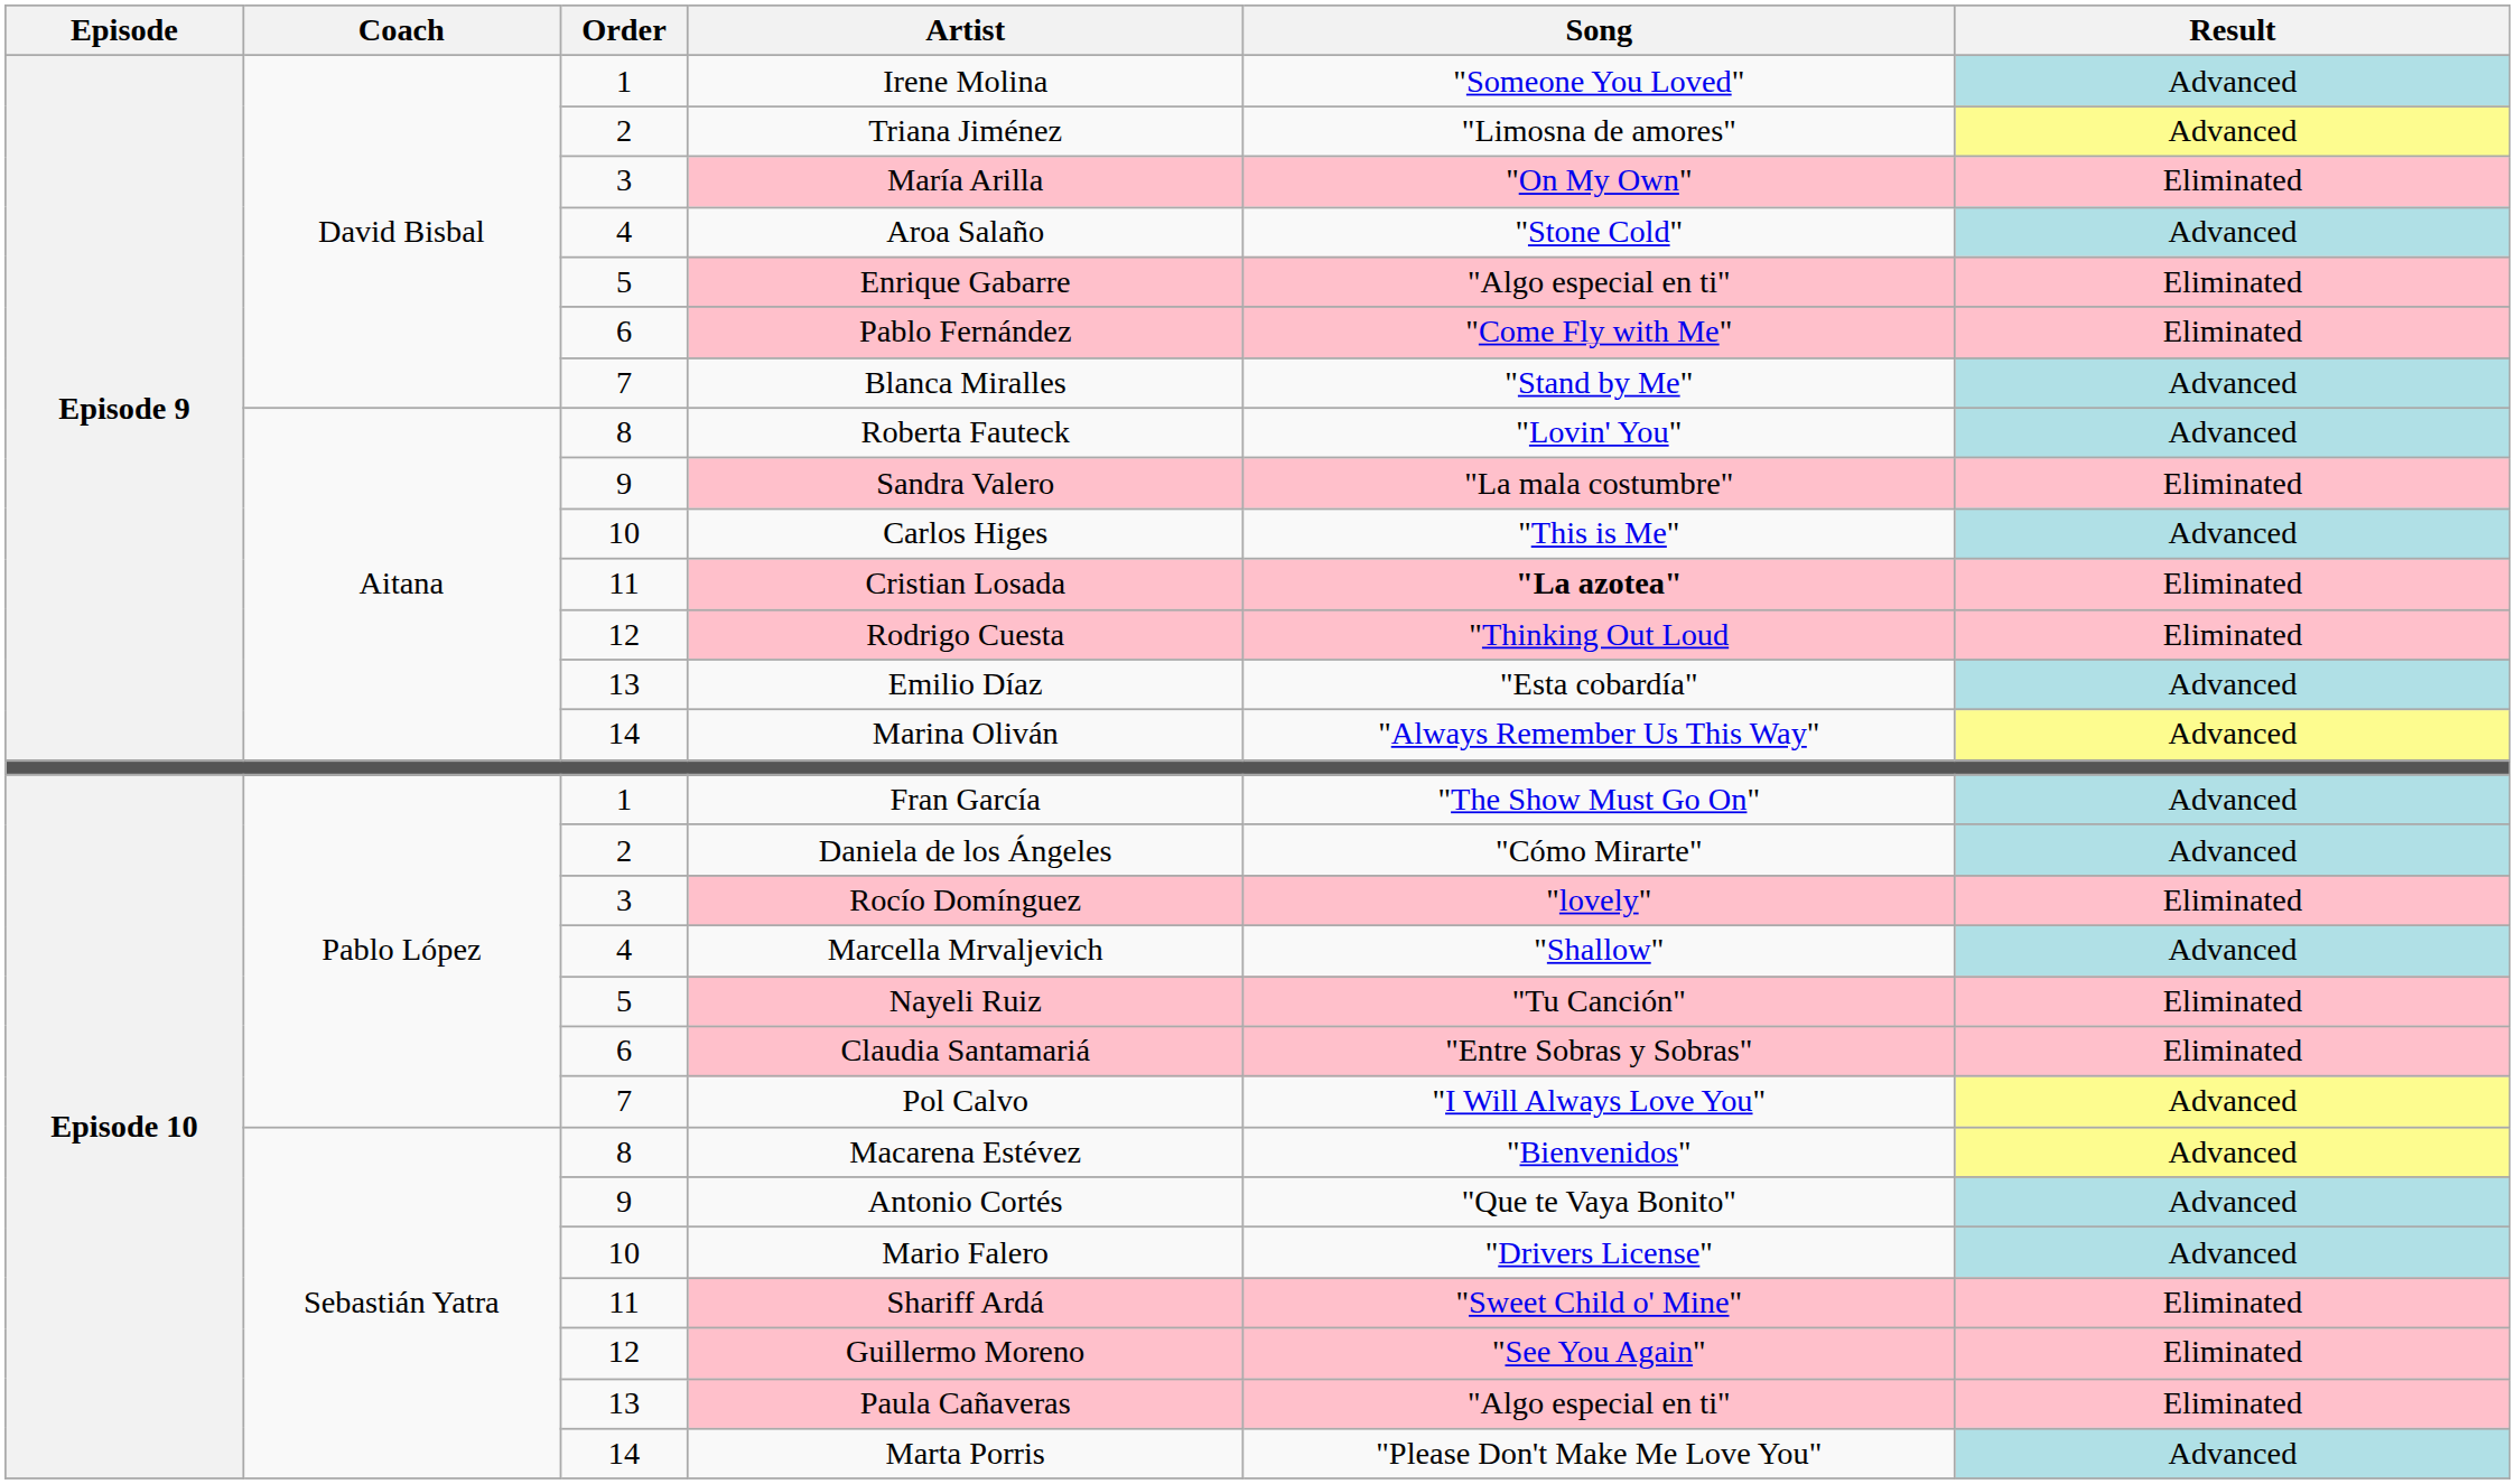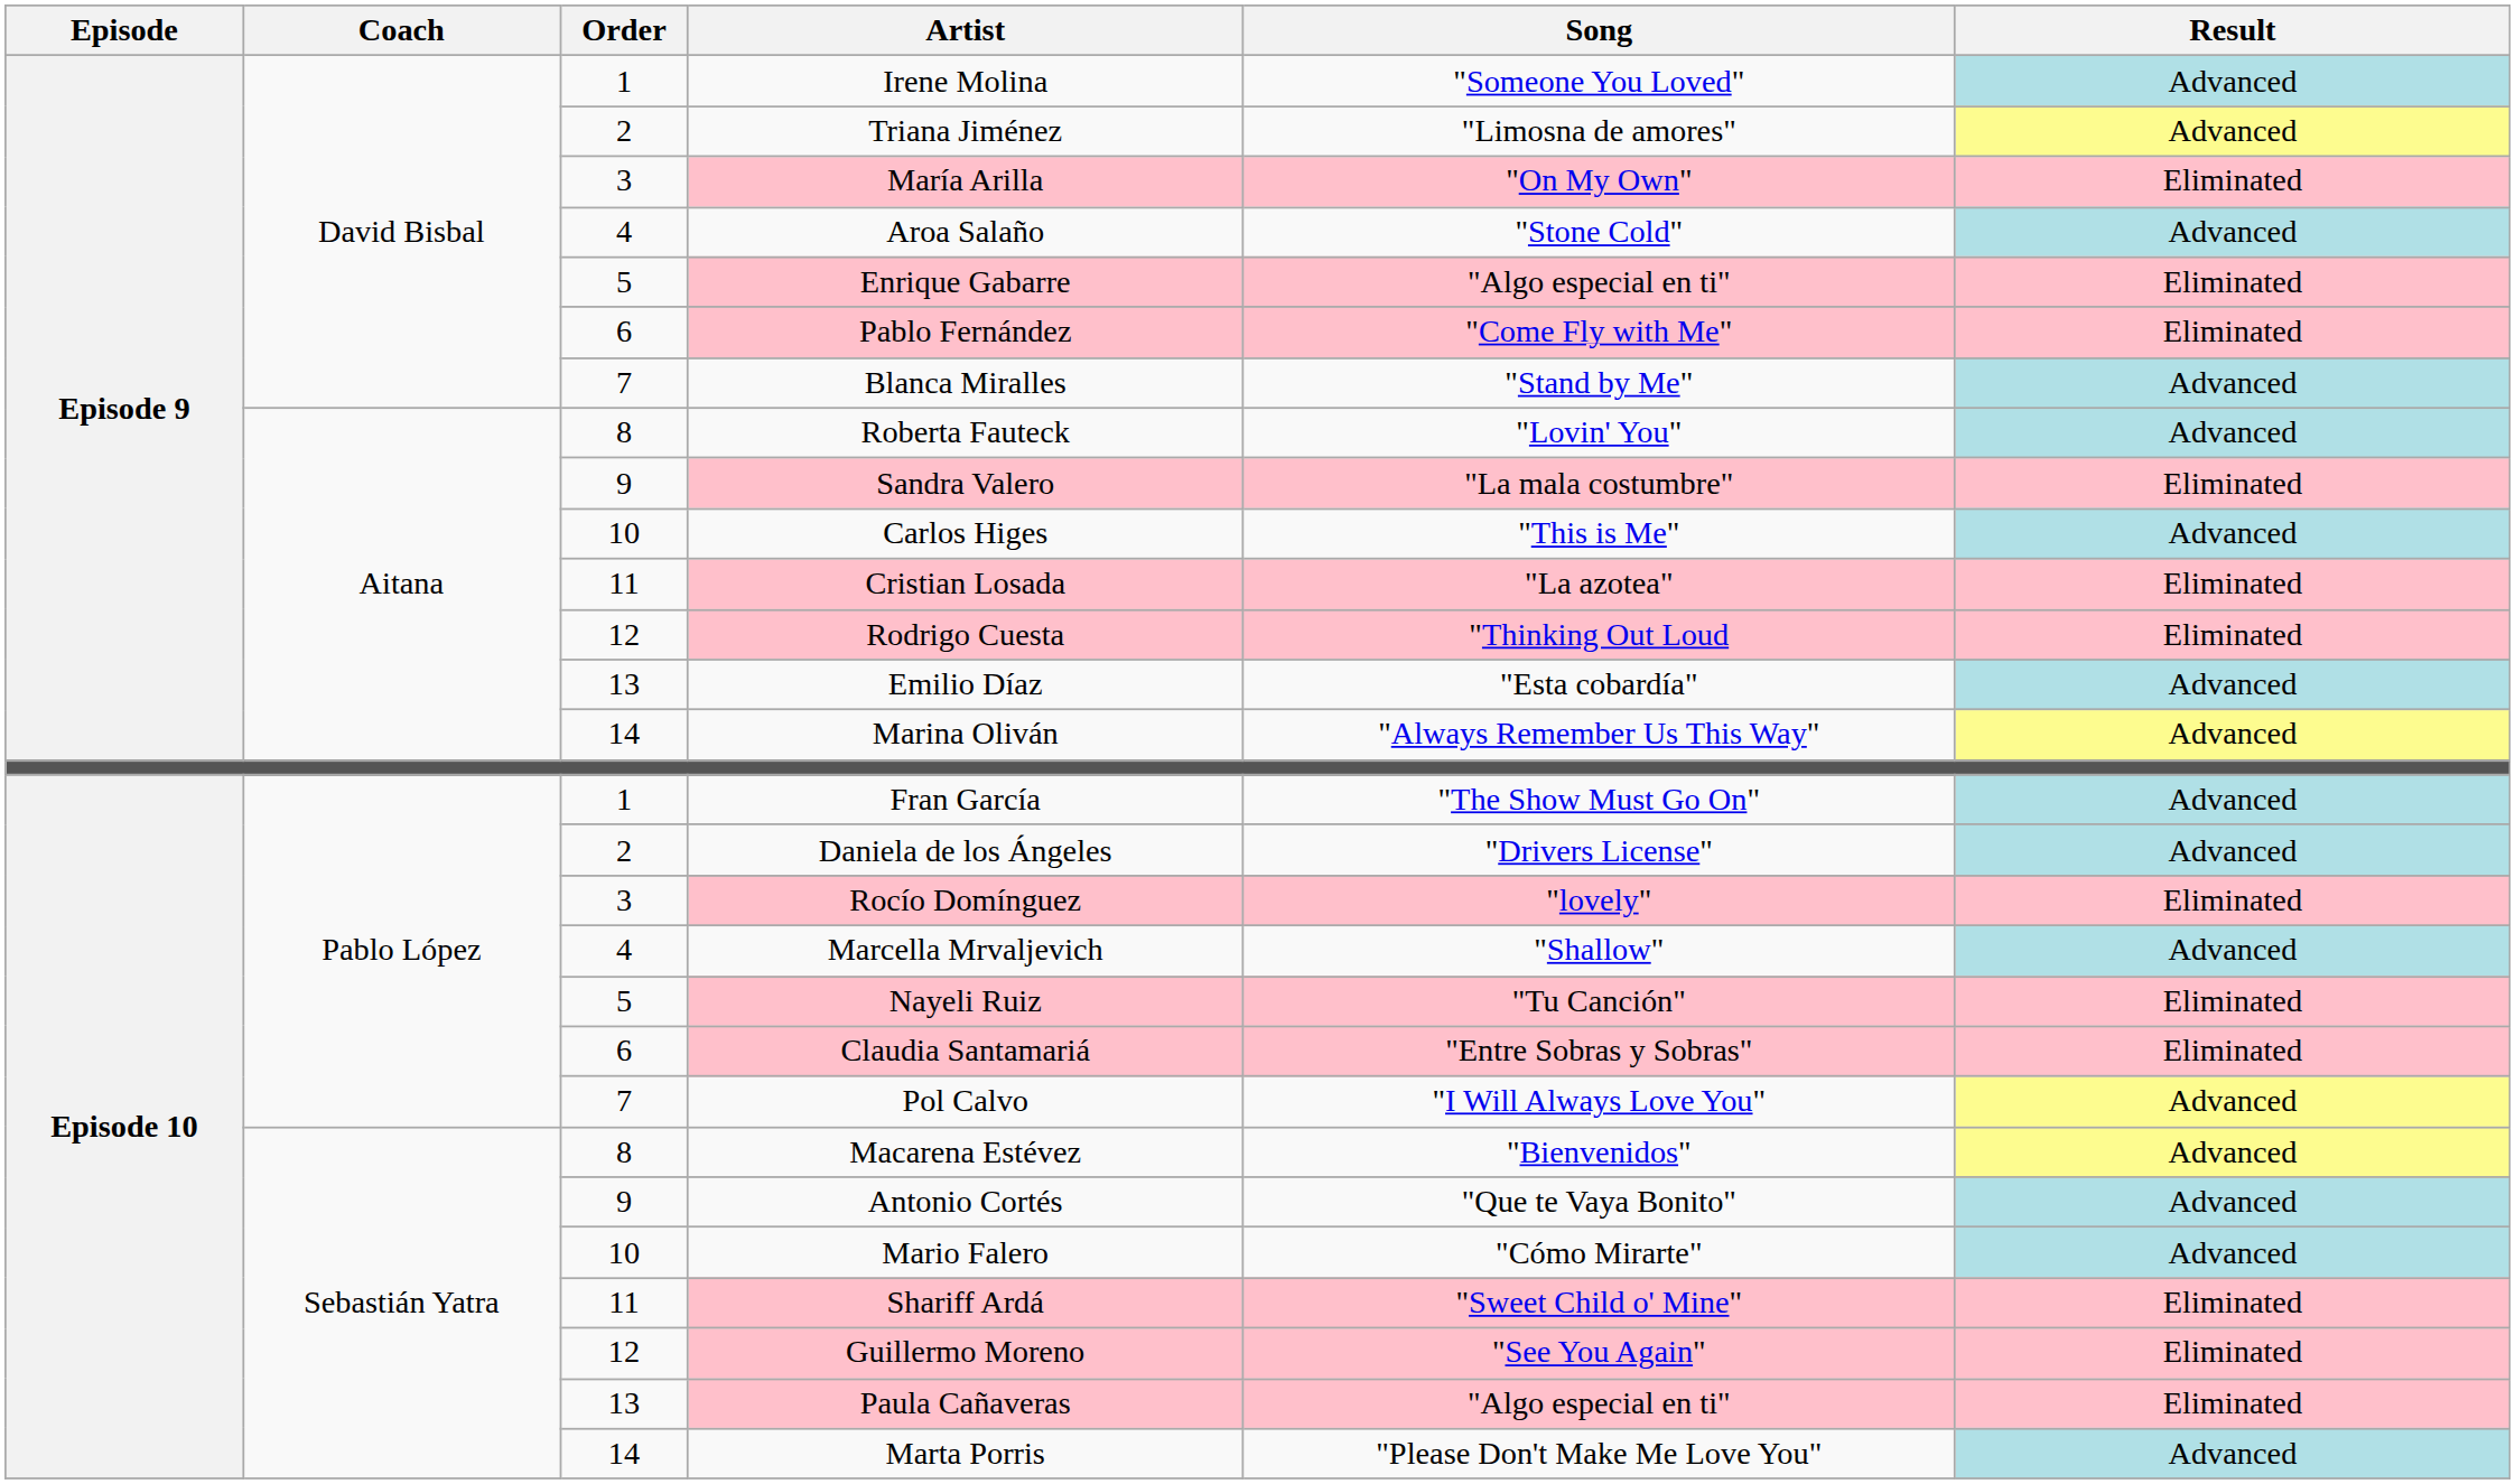Cristian Losada | Song: bold -> normal
Daniela de los Ángeles | Song: "Cómo Mirarte" -> "Drivers License"
Mario Falero | Song: "Drivers License" -> "Cómo Mirarte"
